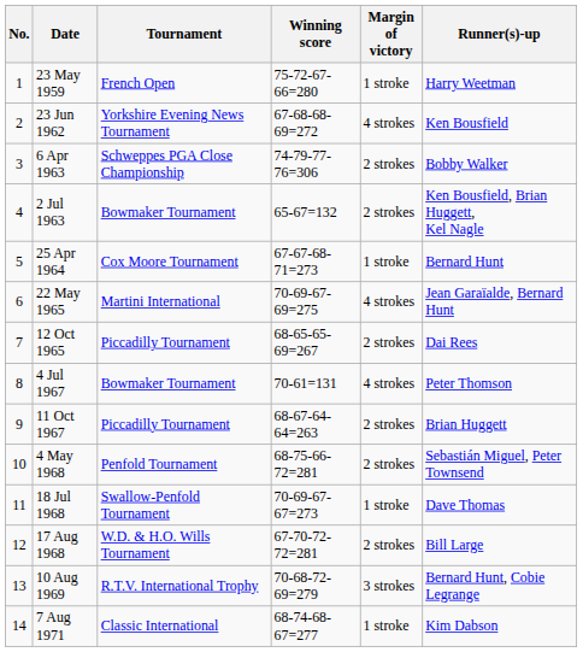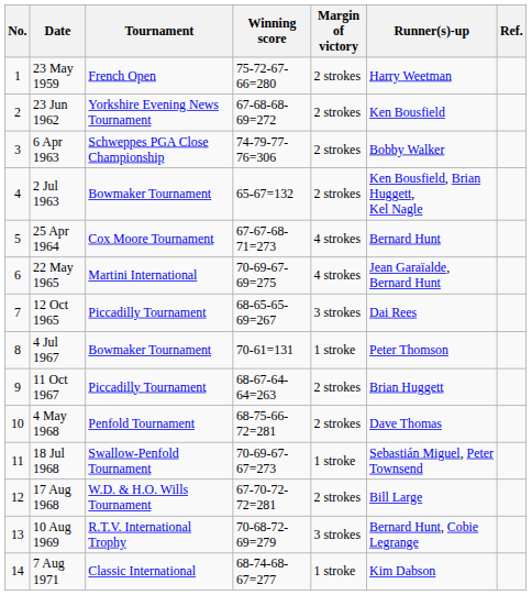+ column: Ref.
23 May 1959 | Margin of victory: 1 stroke -> 2 strokes
23 Jun 1962 | Margin of victory: 4 strokes -> 2 strokes
25 Apr 1964 | Margin of victory: 1 stroke -> 4 strokes
12 Oct 1965 | Margin of victory: 2 strokes -> 3 strokes
4 Jul 1967 | Margin of victory: 4 strokes -> 1 stroke
4 May 1968 | Runner(s)-up: Sebastián Miguel, Peter Townsend -> Dave Thomas
18 Jul 1968 | Runner(s)-up: Dave Thomas -> Sebastián Miguel, Peter Townsend
